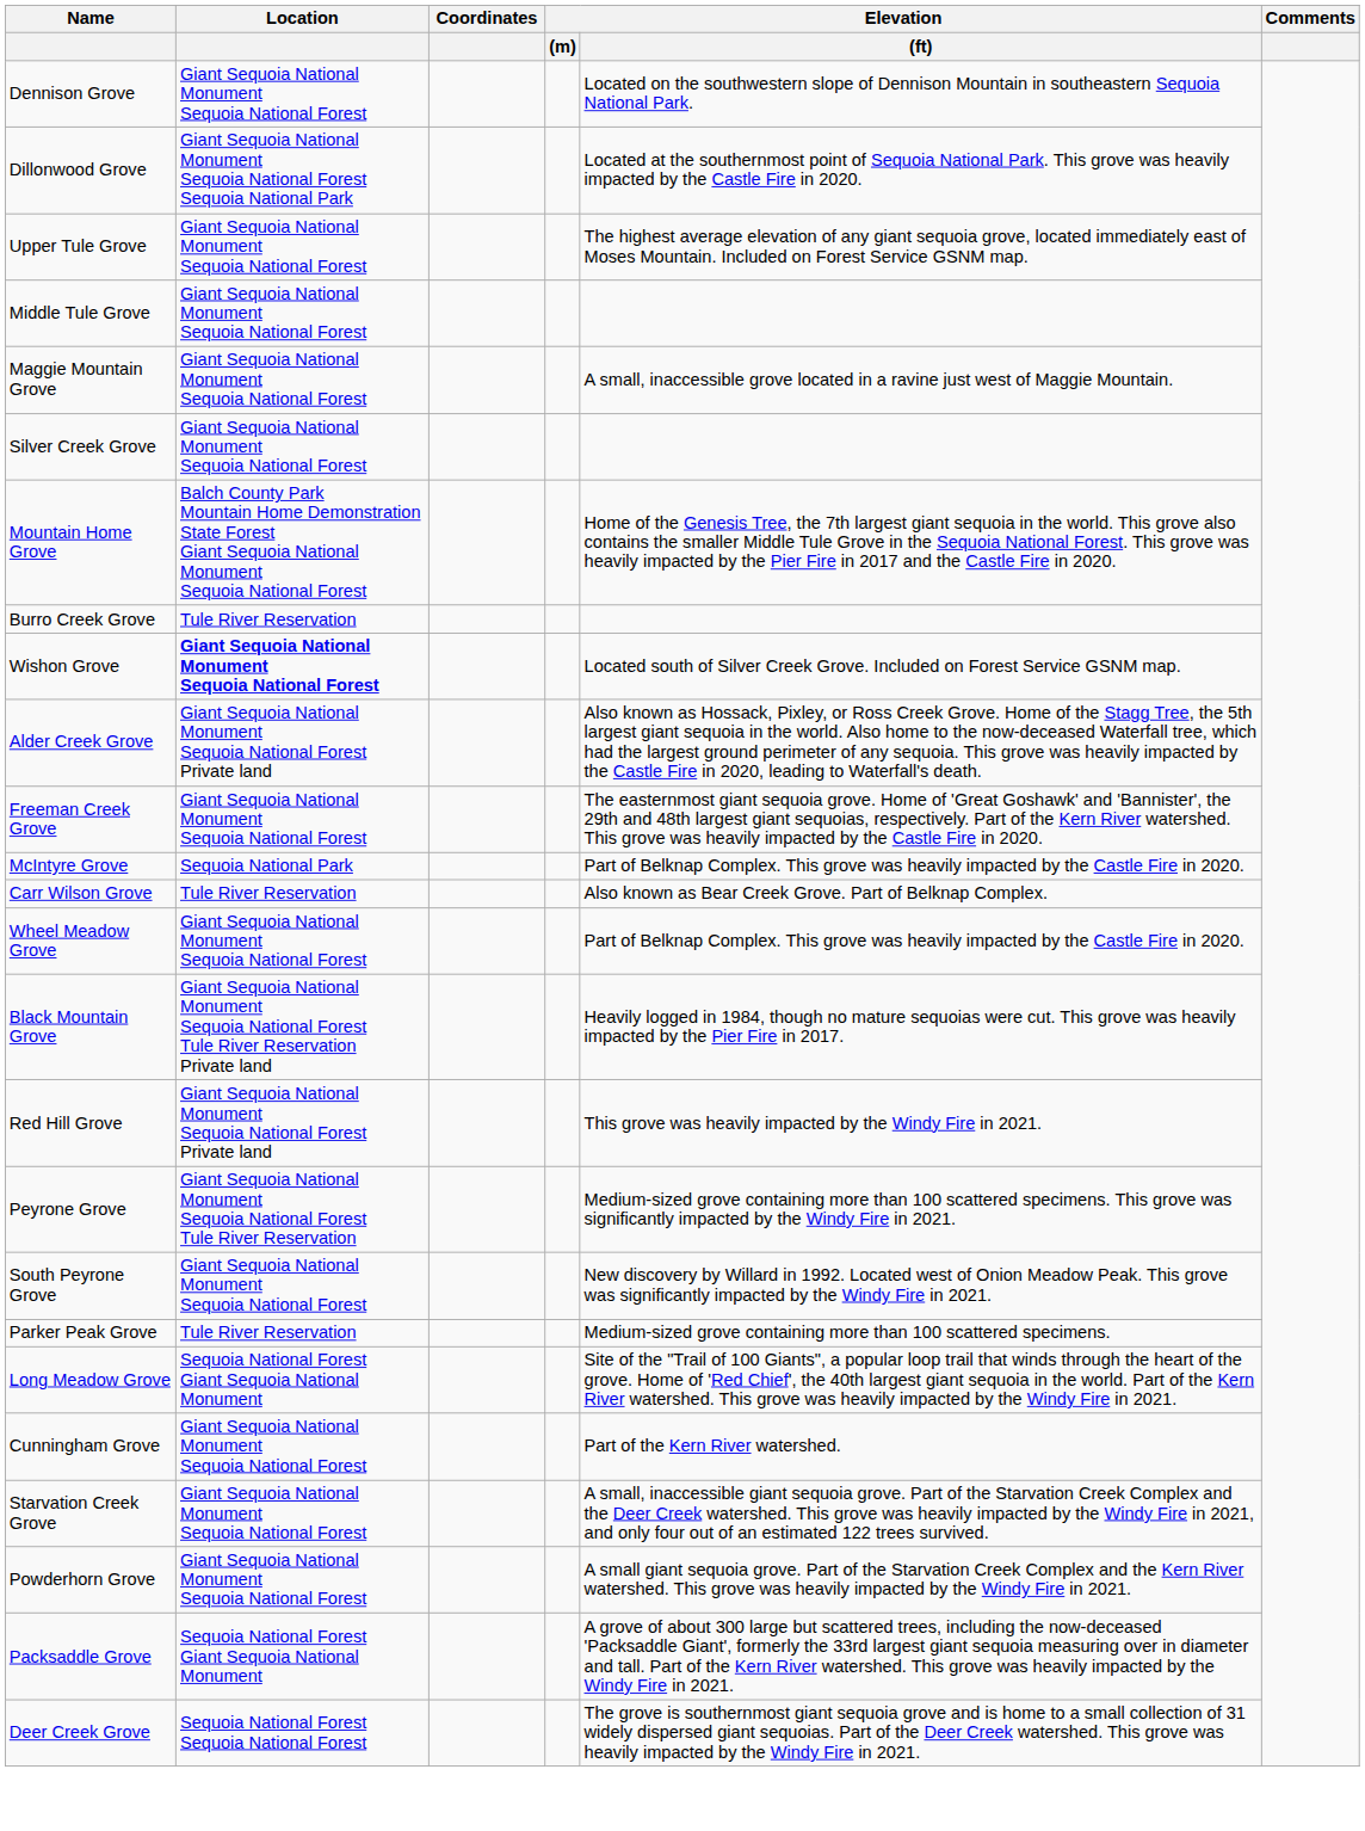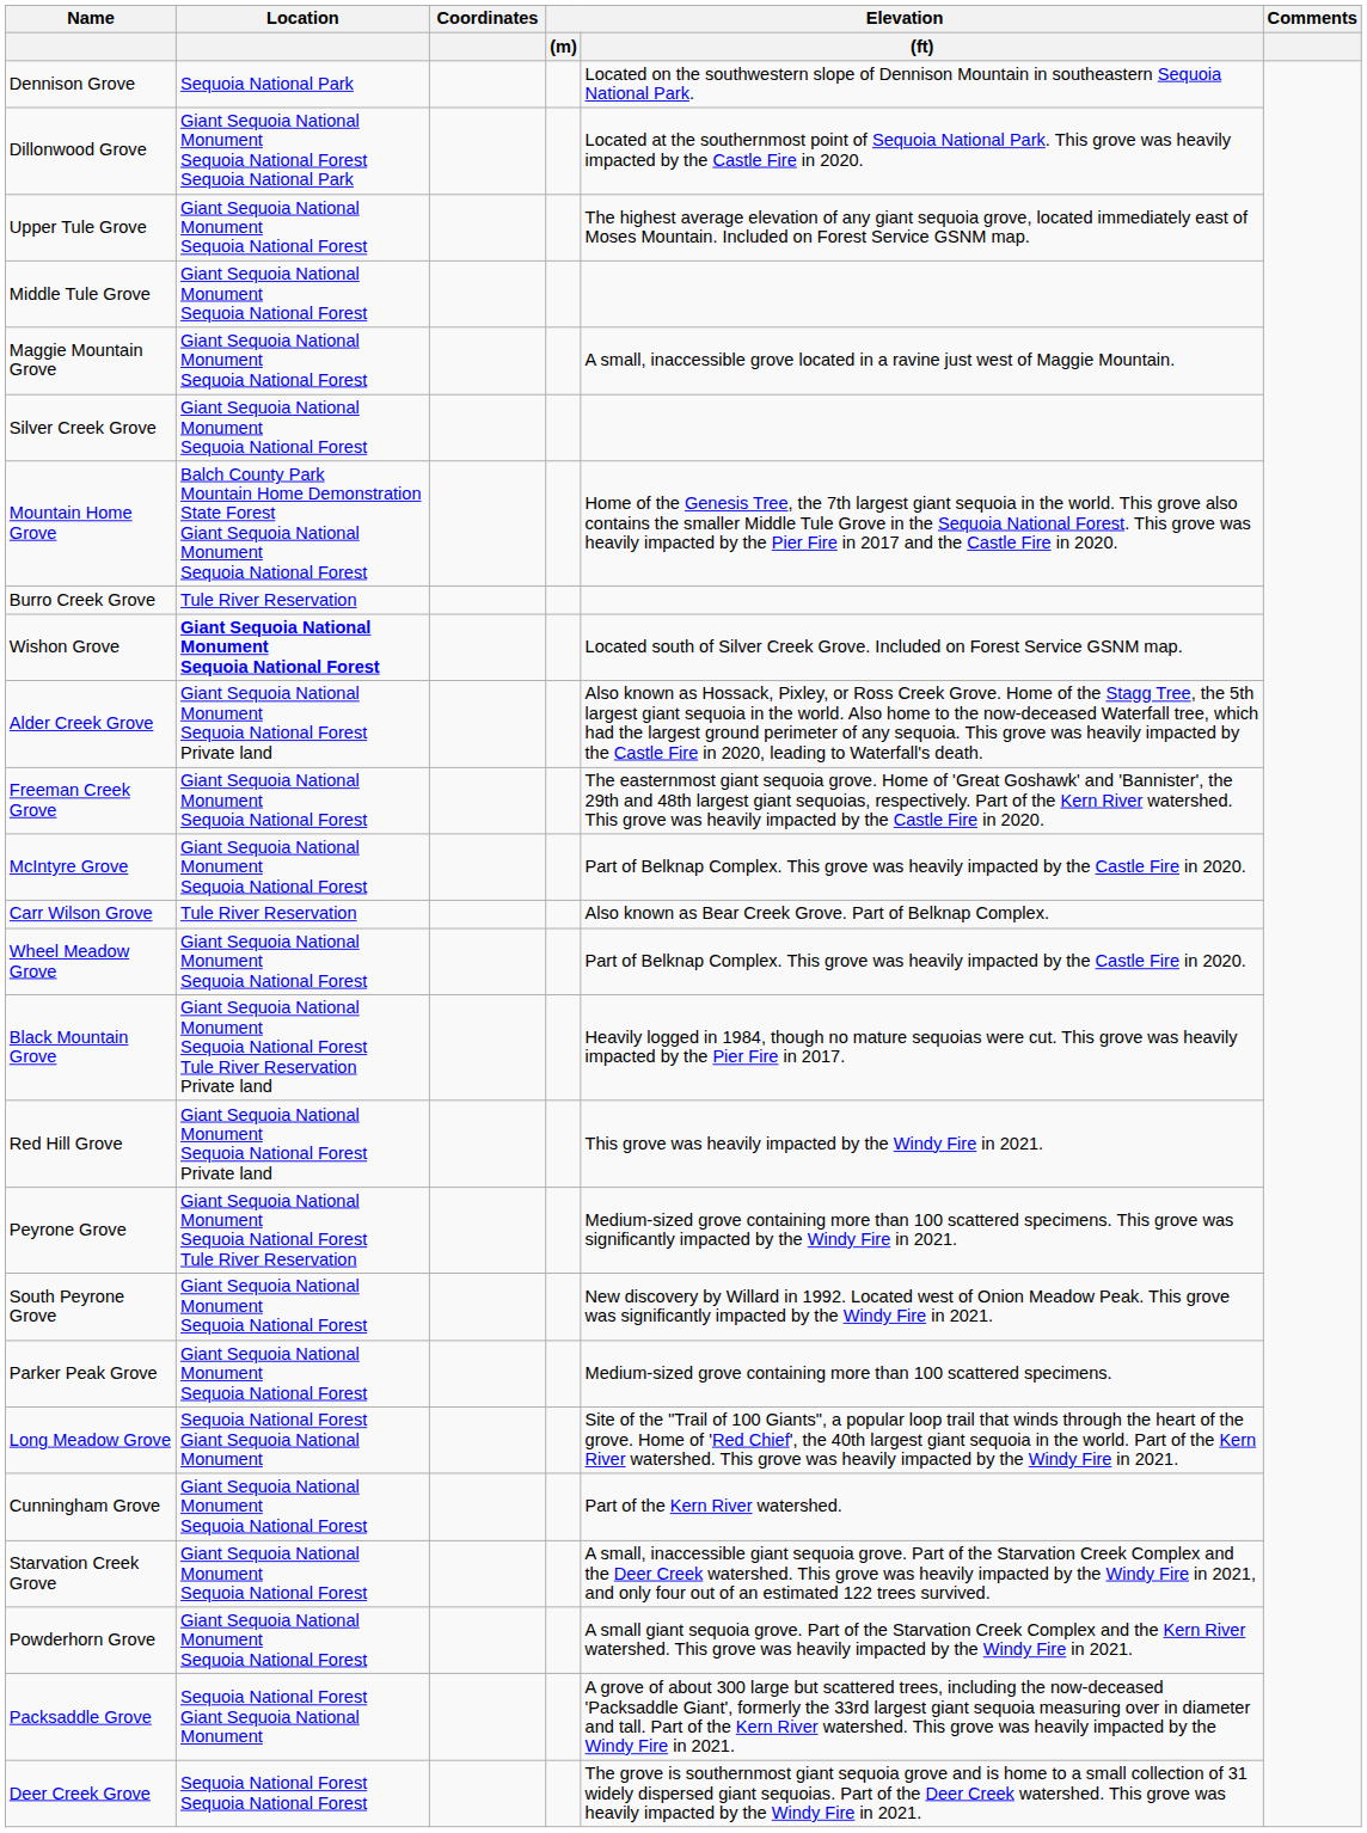Dennison Grove | Location: Giant Sequoia National Monument Sequoia National Forest -> Sequoia National Park
McIntyre Grove | Location: Sequoia National Park -> Giant Sequoia National Monument Sequoia National Forest
Parker Peak Grove | Location: Tule River Reservation -> Giant Sequoia National Monument Sequoia National Forest
